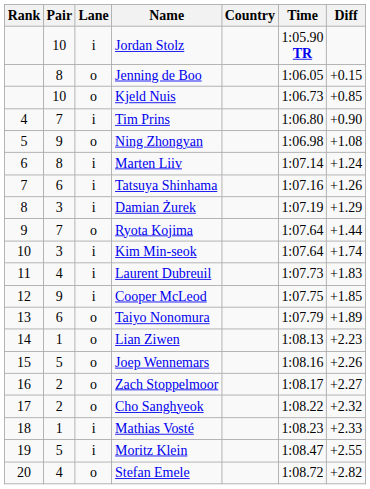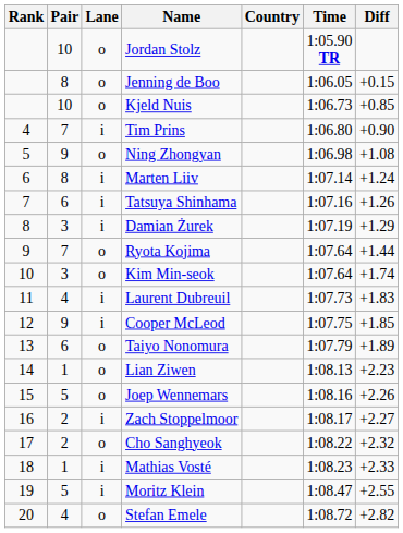Jordan Stolz | Lane: i -> o
Kim Min-seok | Lane: i -> o
Zach Stoppelmoor | Lane: o -> i
